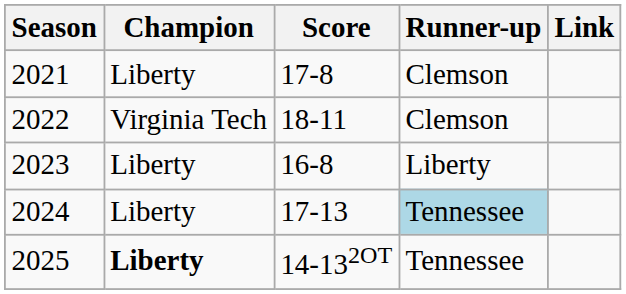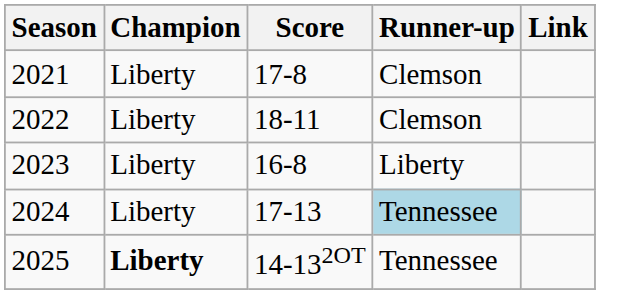2022 | Champion: Virginia Tech -> Liberty
